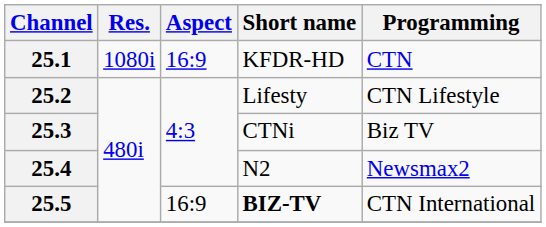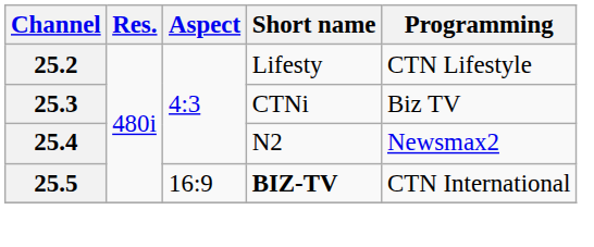- row: 25.1 | 1080i | 16:9 | KFDR-HD | CTN
